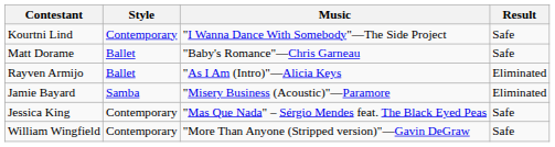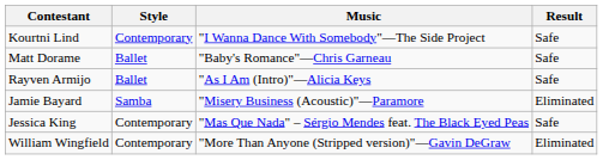Rayven Armijo | Result: Eliminated -> Safe
William Wingfield | Result: Safe -> Eliminated
